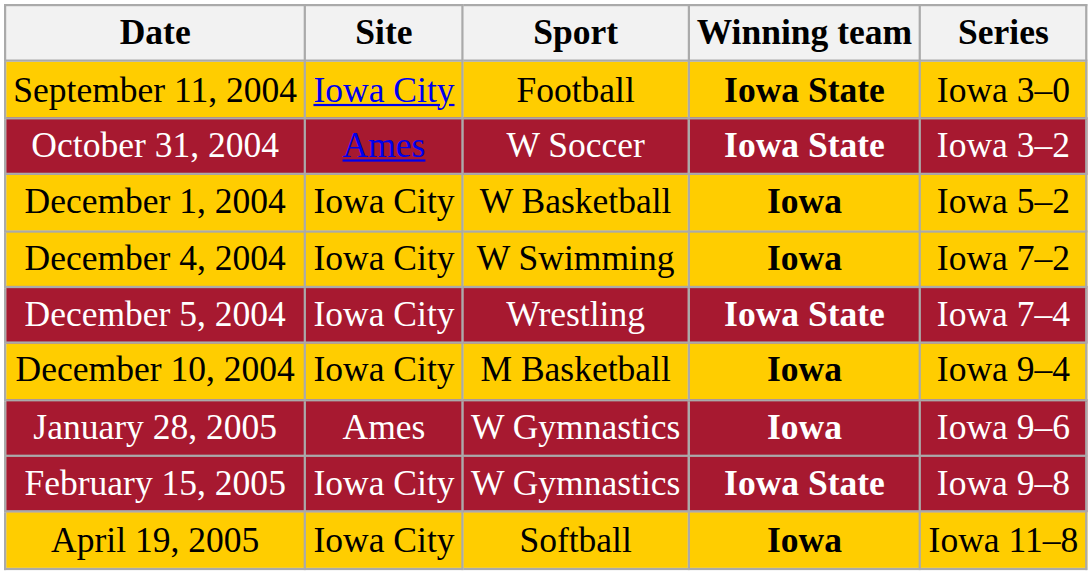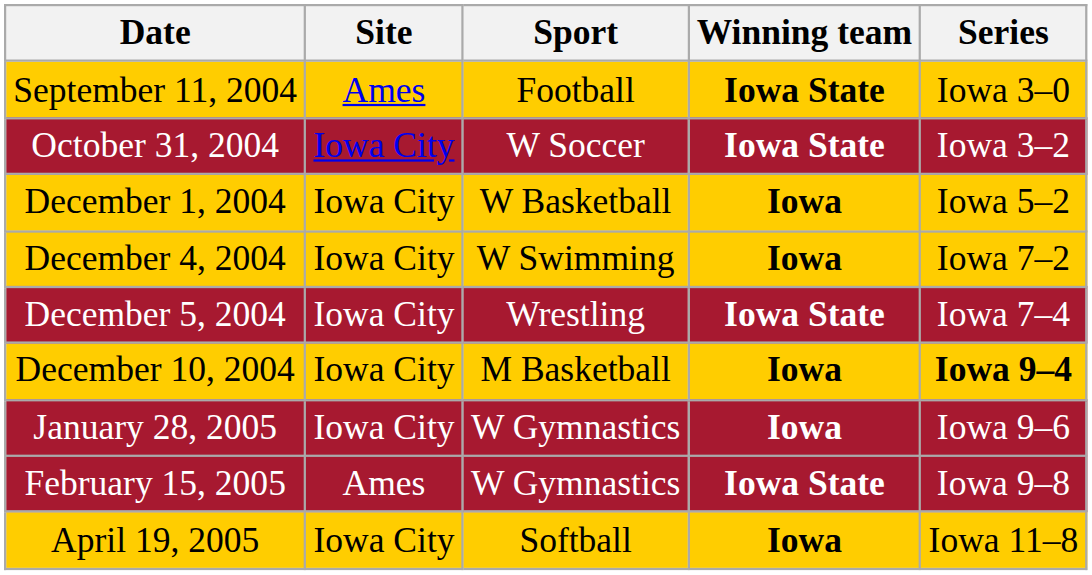September 11, 2004 | Site: Iowa City -> Ames
October 31, 2004 | Site: Ames -> Iowa City
December 10, 2004 | Series: normal -> bold
January 28, 2005 | Site: Ames -> Iowa City
February 15, 2005 | Site: Iowa City -> Ames
